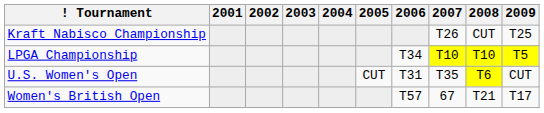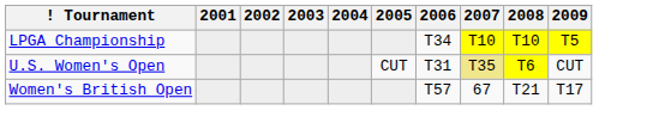- row: Kraft Nabisco Championship | T26 | CUT | T25
U.S. Women's Open | 2007: no background -> khaki background
